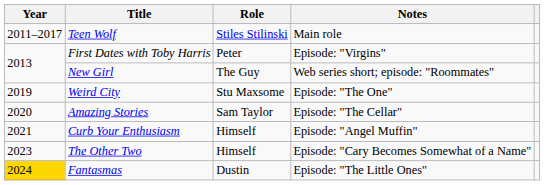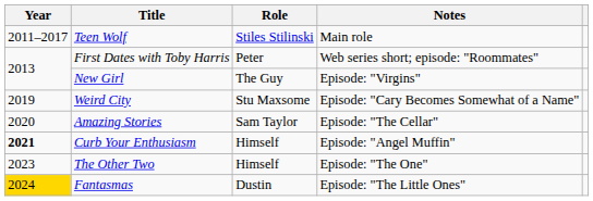First Dates with Toby Harris | Notes: Episode: "Virgins" -> Web series short; episode: "Roommates"
New Girl | Notes: Web series short; episode: "Roommates" -> Episode: "Virgins"
Weird City | Notes: Episode: "The One" -> Episode: "Cary Becomes Somewhat of a Name"
Curb Your Enthusiasm | Year: normal -> bold
The Other Two | Notes: Episode: "Cary Becomes Somewhat of a Name" -> Episode: "The One"
